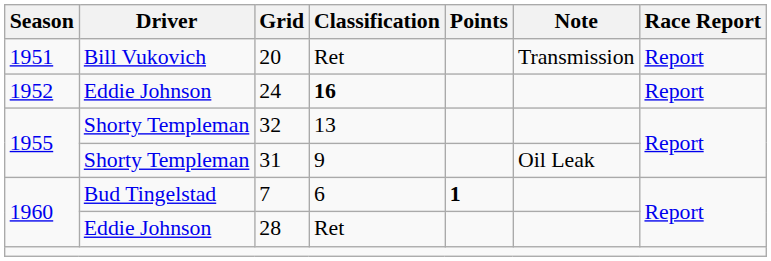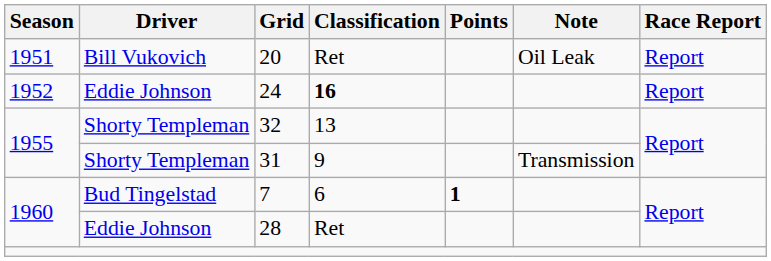20 | Note: Transmission -> Oil Leak
31 | Note: Oil Leak -> Transmission
